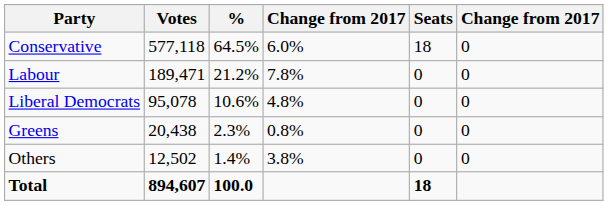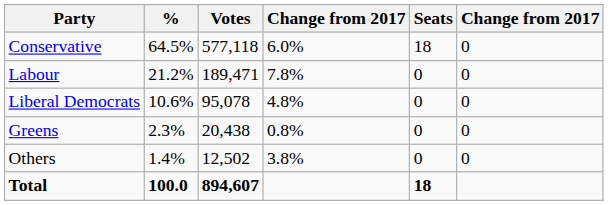columns swapped: Votes <-> %
